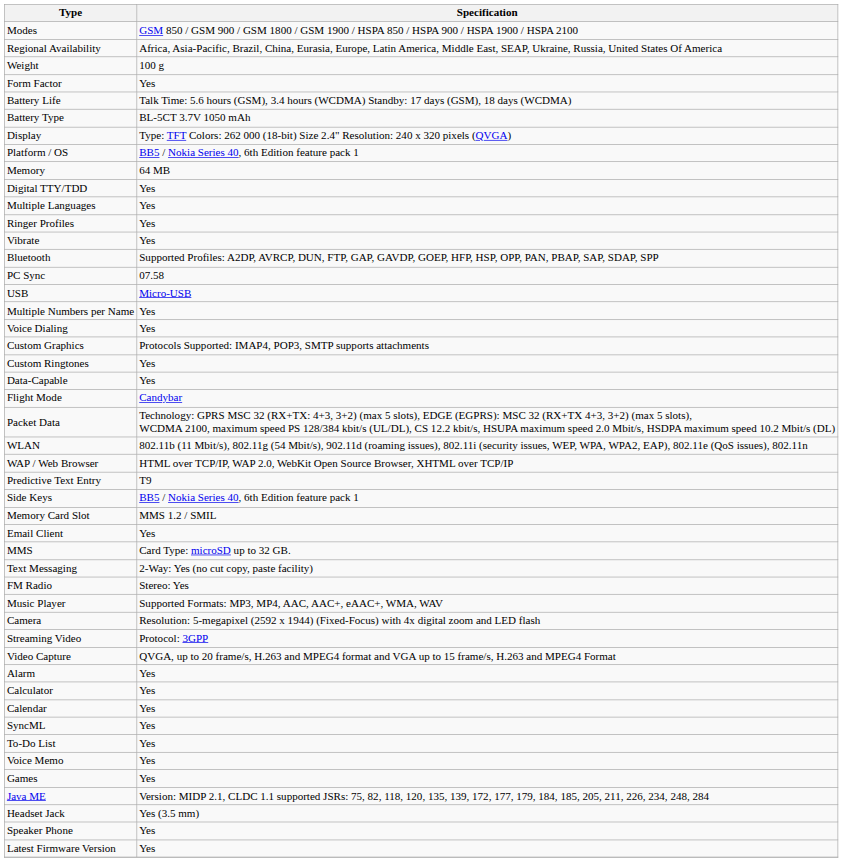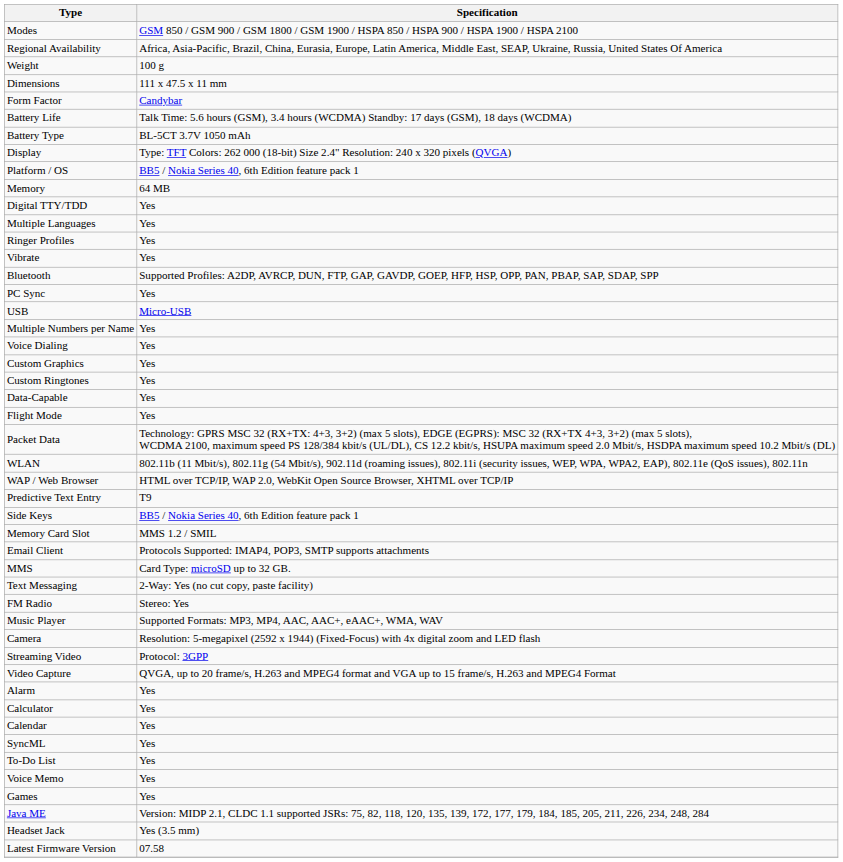+ row: Dimensions | 111 x 47.5 x 11 mm
Form Factor | Specification: Yes -> Candybar
PC Sync | Specification: 07.58 -> Yes
Custom Graphics | Specification: Protocols Supported: IMAP4, POP3, SMTP supports attachments -> Yes
Flight Mode | Specification: Candybar -> Yes
Email Client | Specification: Yes -> Protocols Supported: IMAP4, POP3, SMTP supports attachments
- row: Speaker Phone | Yes
Latest Firmware Version | Specification: Yes -> 07.58
